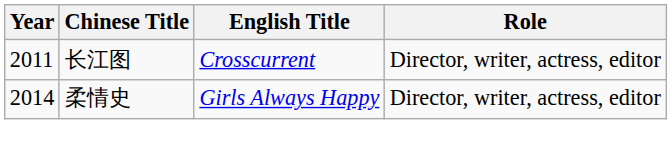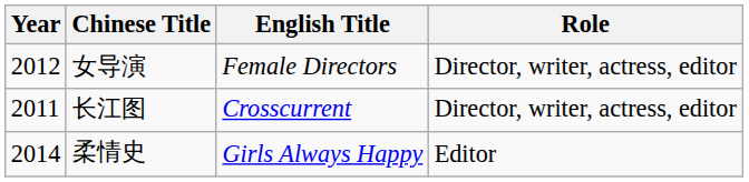+ row: 2012 | 女导演 | Female Directors | Director, writer, actress, editor
柔情史 | Role: Director, writer, actress, editor -> Editor
